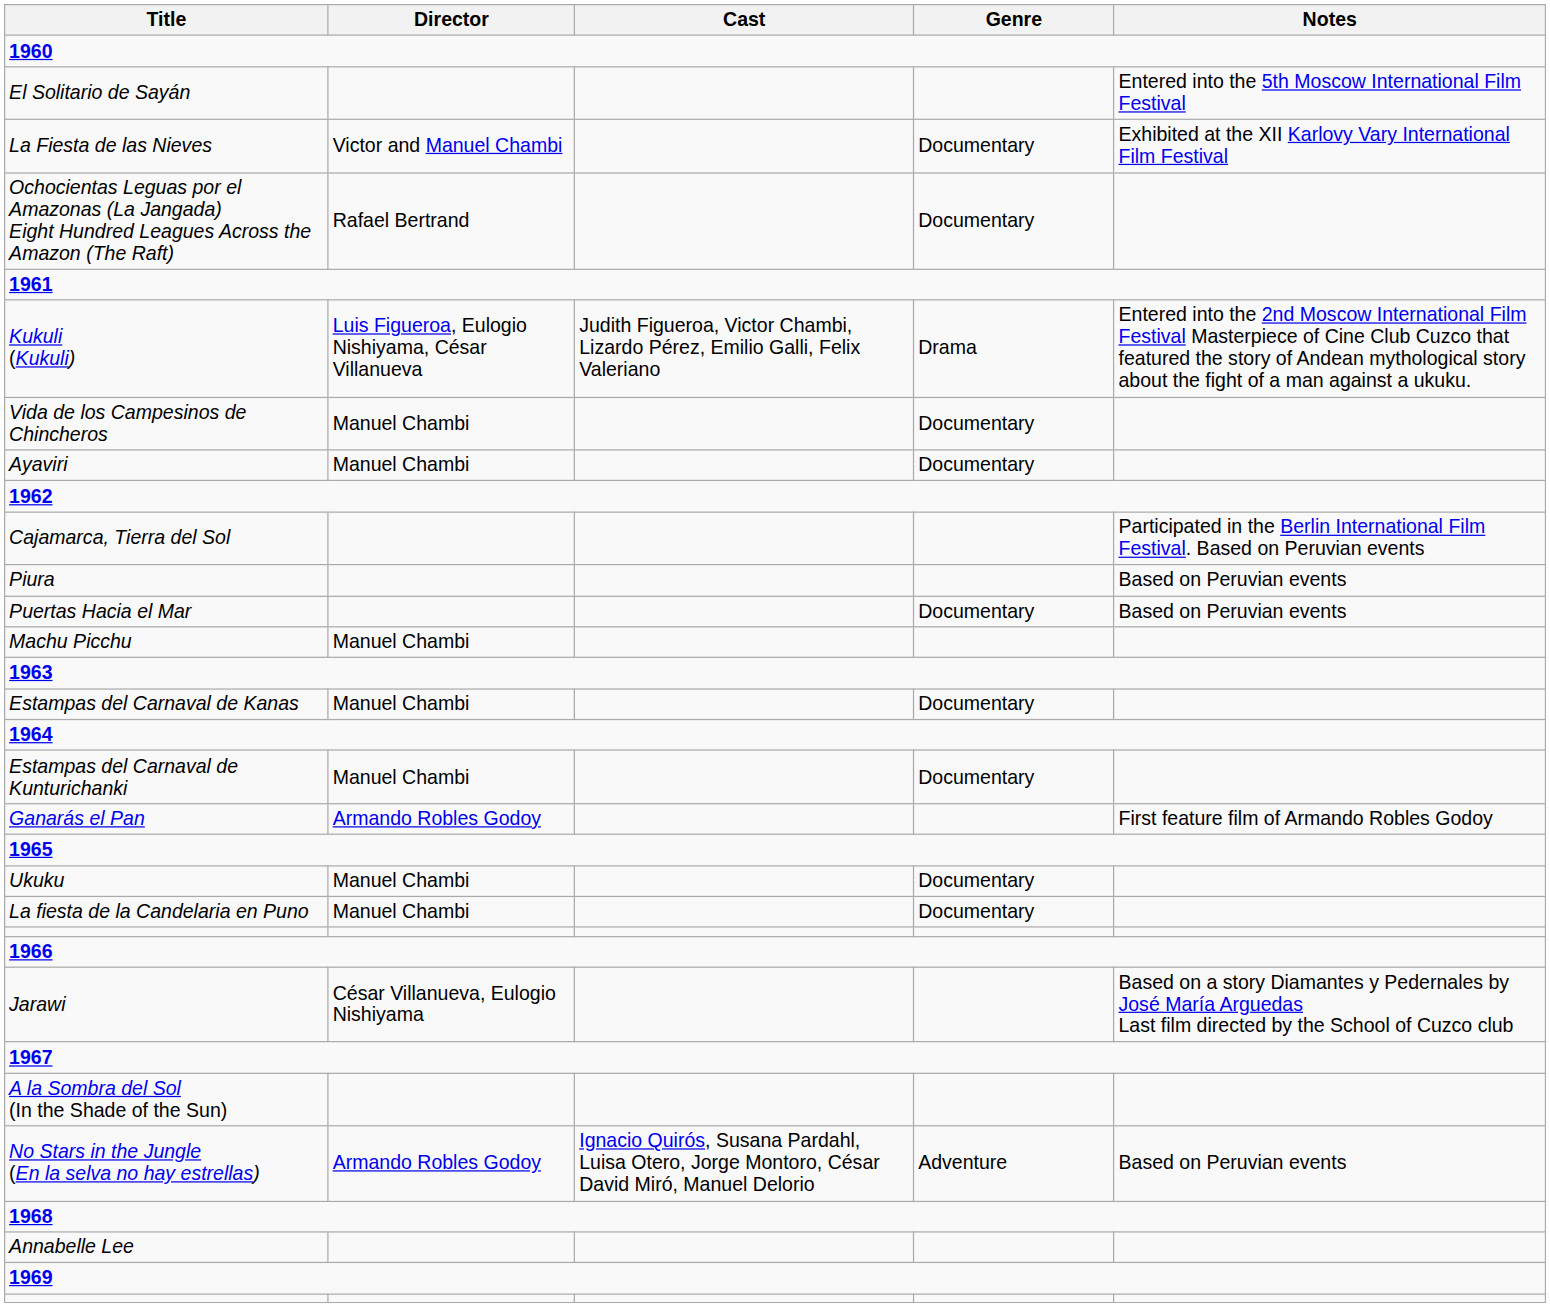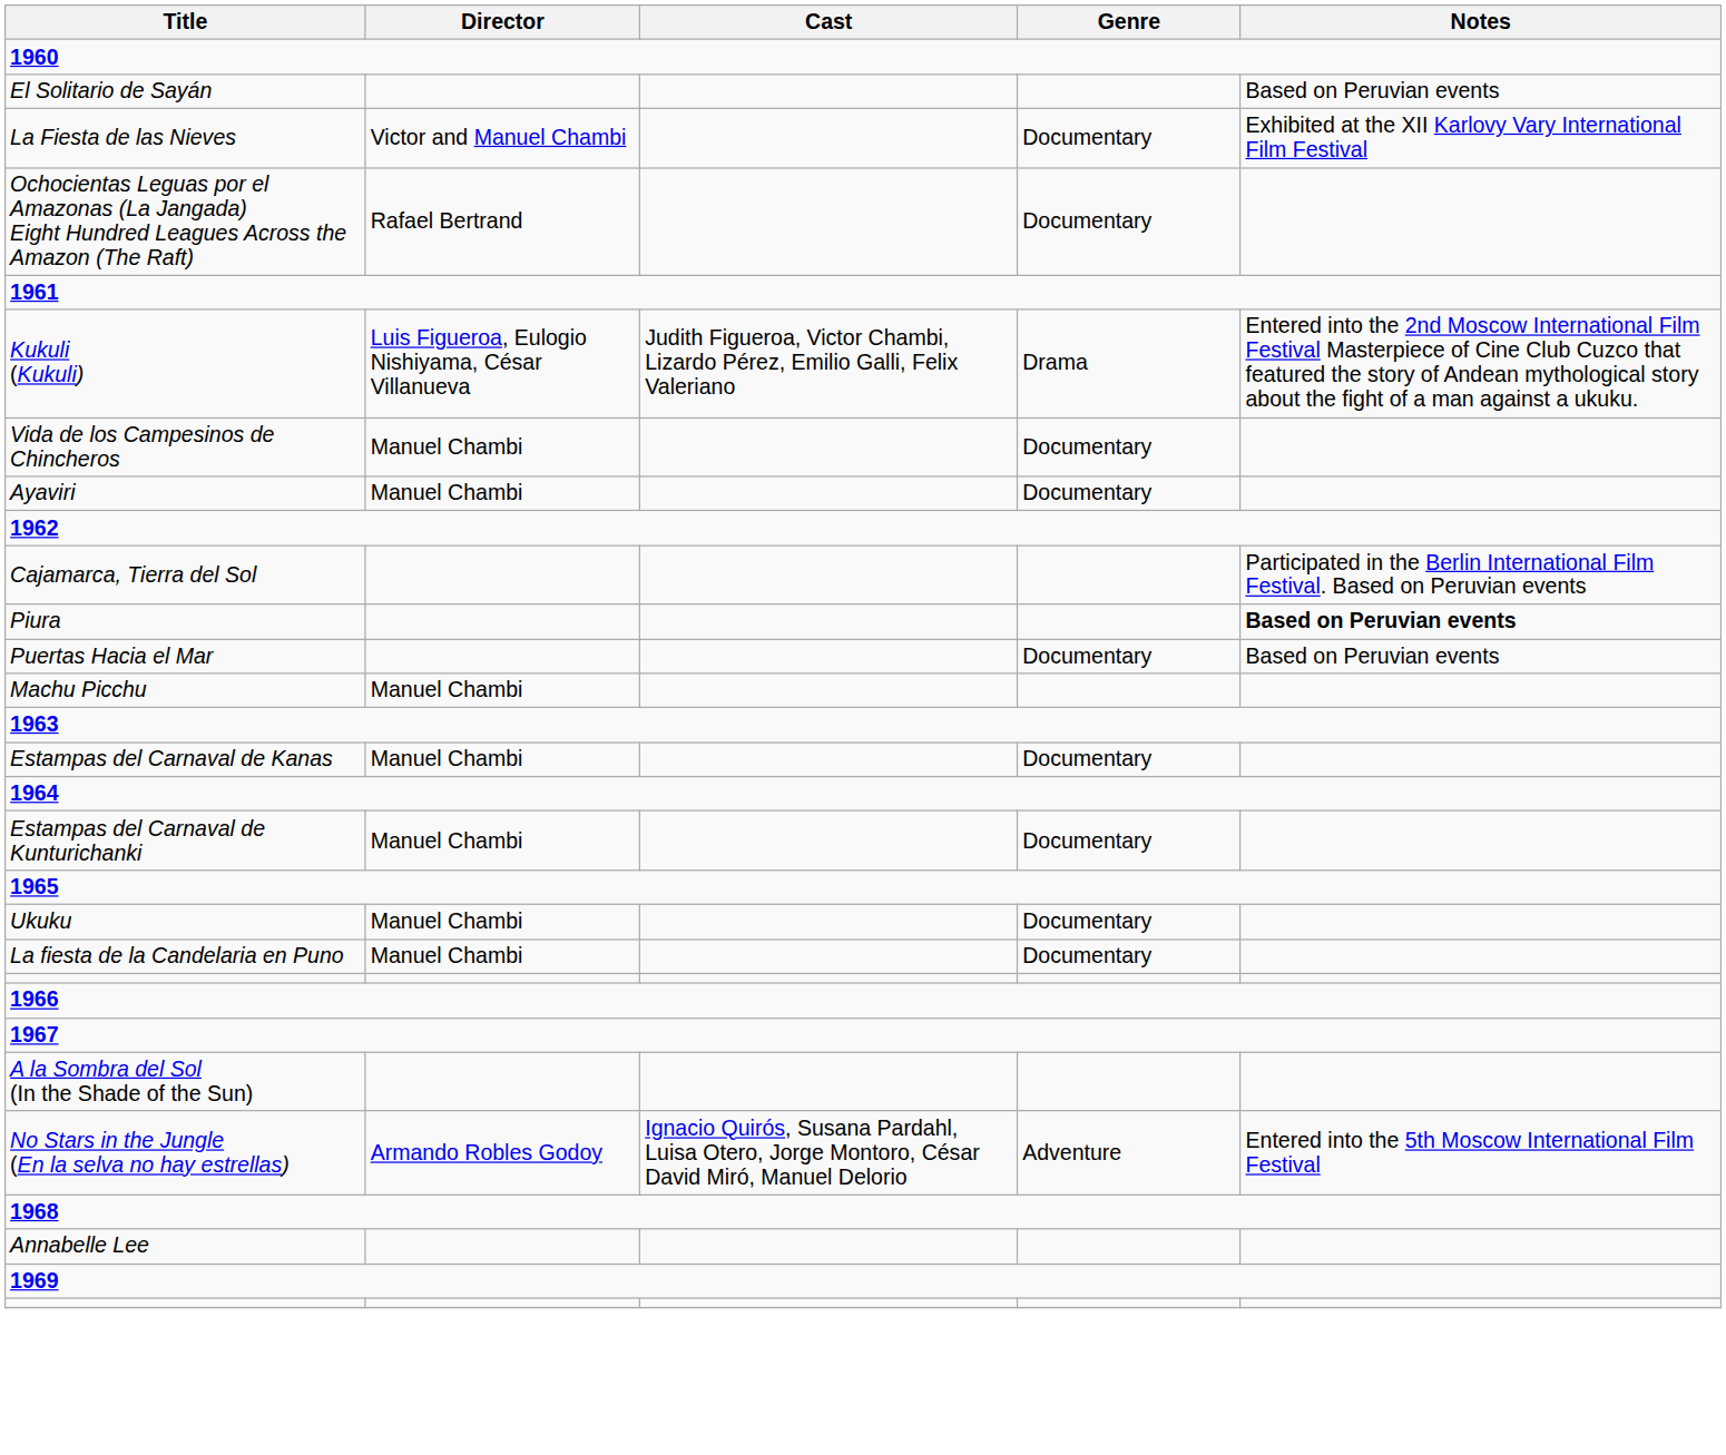El Solitario de Sayán | Notes: Entered into the 5th Moscow International Film Festival -> Based on Peruvian events
Piura | Notes: normal -> bold
- row: Ganarás el Pan | Armando Robles Godoy | First feature film of Armando Robles Godoy
- row: Jarawi | César Villanueva, Eulogio Nishiyama | Based on a story Diamantes y Pedernales by José María Arguedas Last film directed by the School of Cuzco club
No Stars in the Jungle (En la selva no hay estrellas) | Notes: Based on Peruvian events -> Entered into the 5th Moscow International Film Festival
